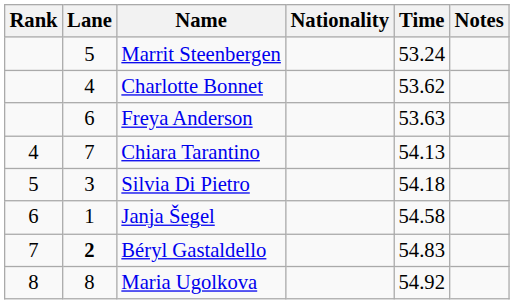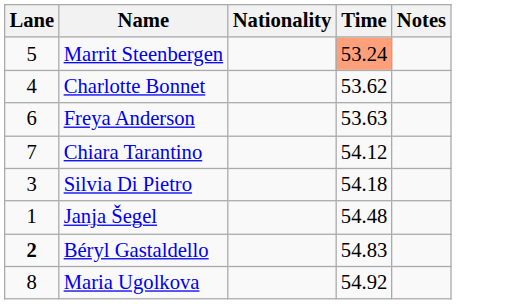- column: Rank | 4 | 5 | 6 | 7 | 8
Marrit Steenbergen | Time: no background -> lightsalmon background
Chiara Tarantino | Time: 54.13 -> 54.12
Janja Šegel | Time: 54.58 -> 54.48
